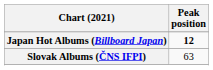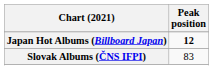Slovak Albums (ČNS IFPI) | Peak position: 63 -> 83
